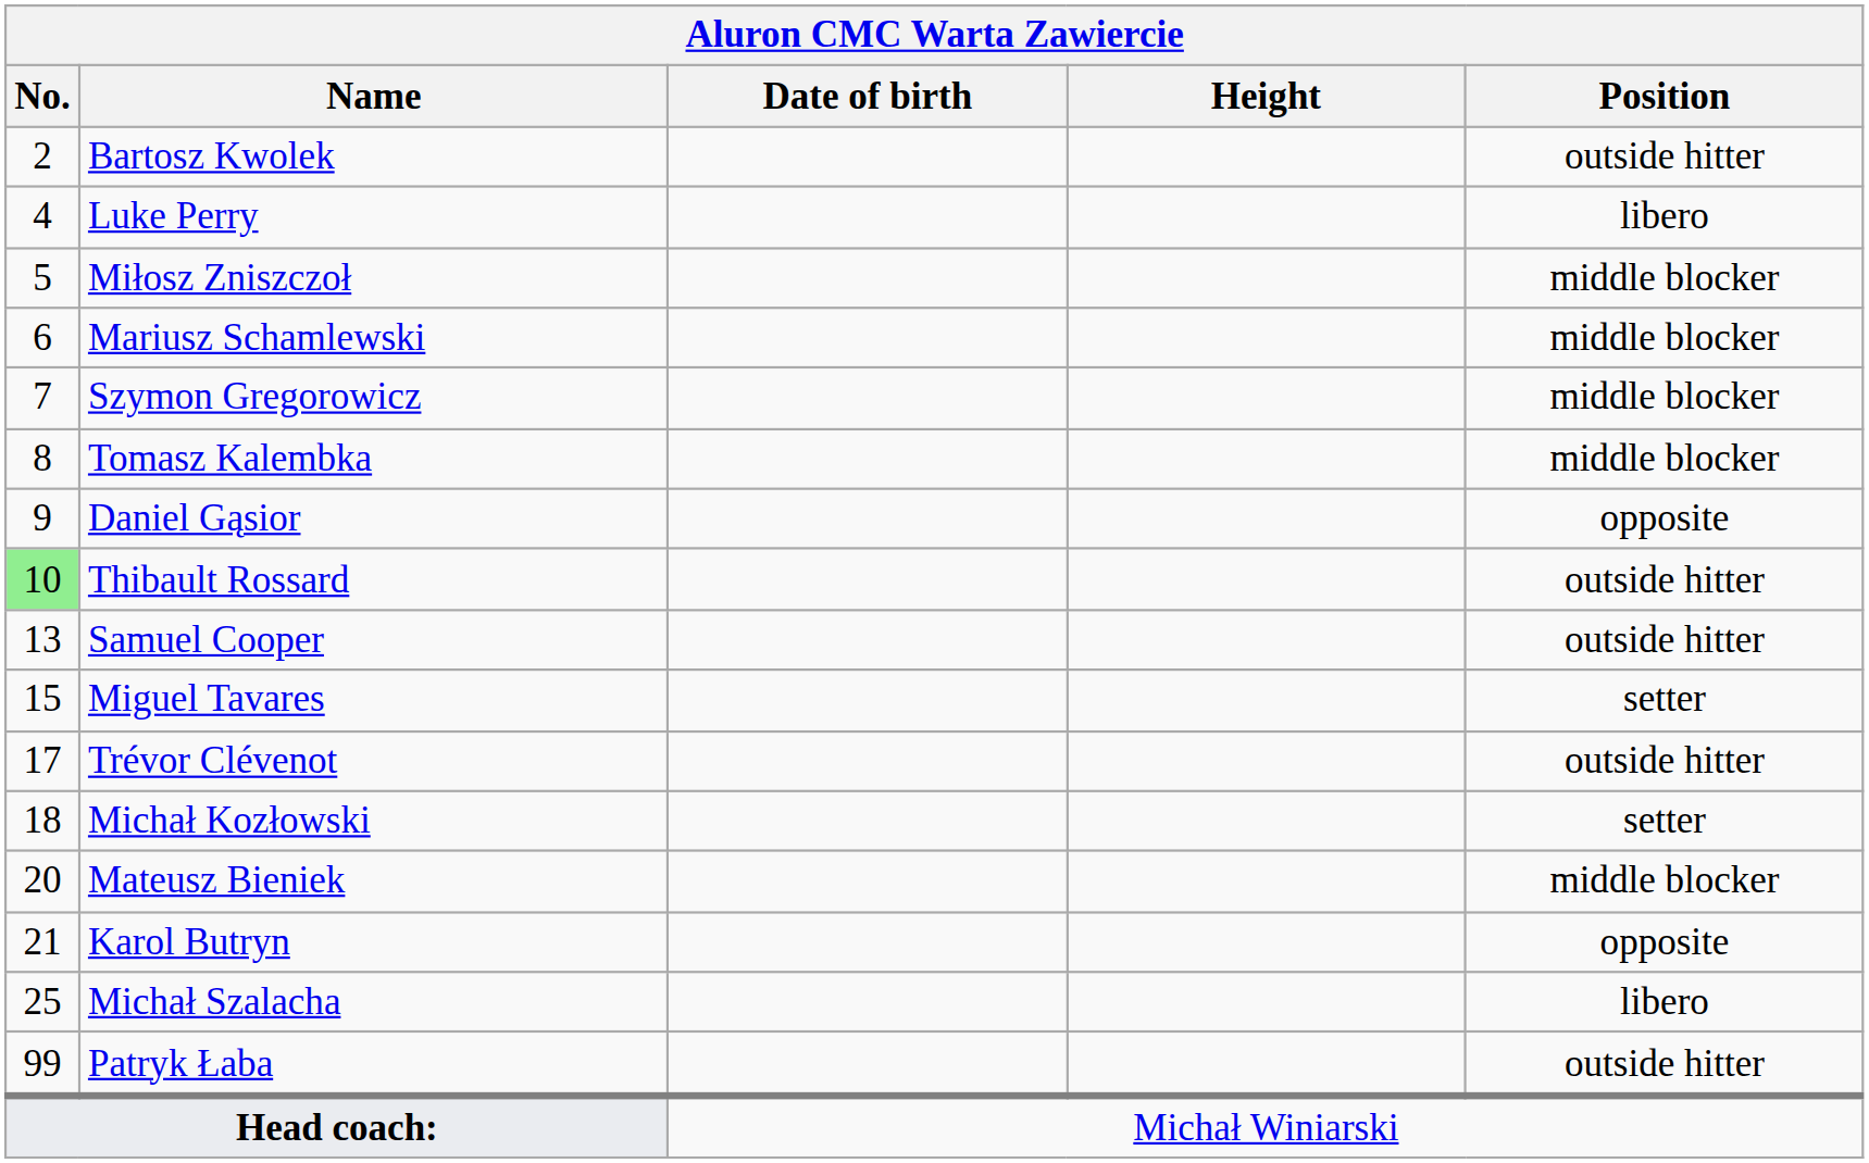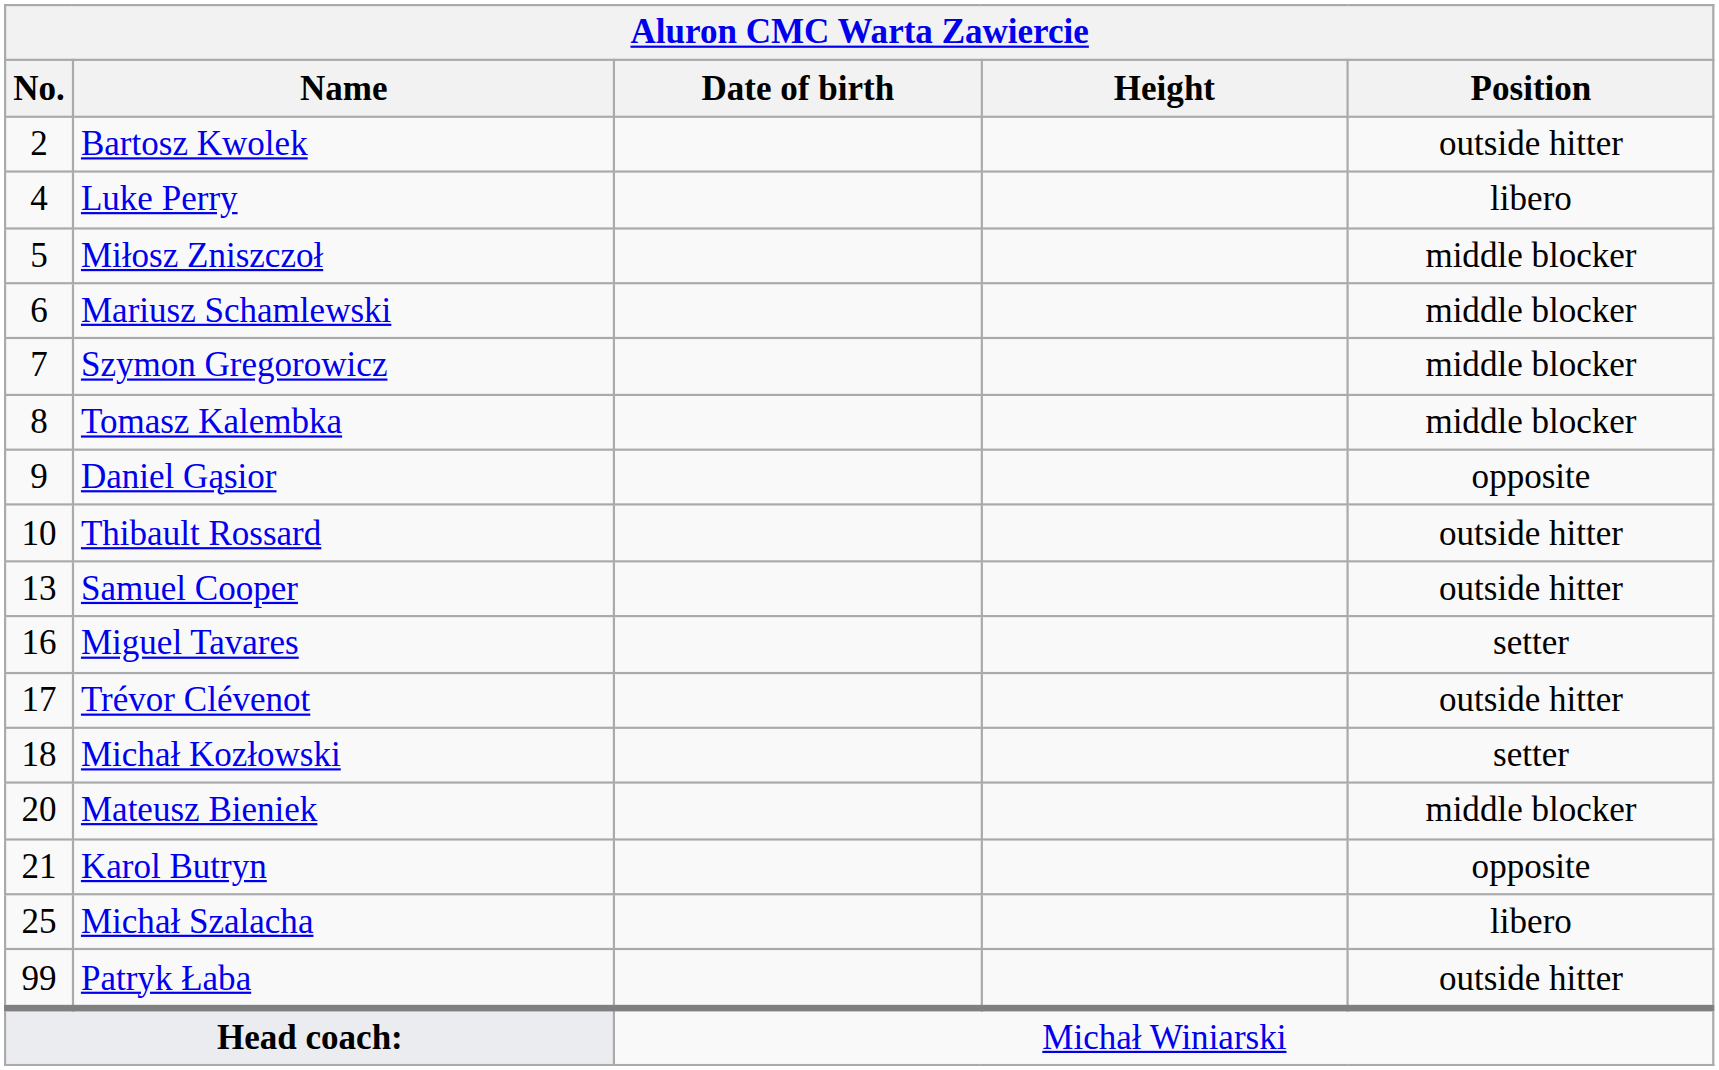Thibault Rossard | No.: lightgreen background -> no background
Miguel Tavares | No.: 15 -> 16
